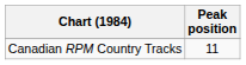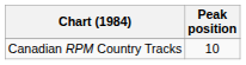Canadian RPM Country Tracks | Peak position: 11 -> 10
